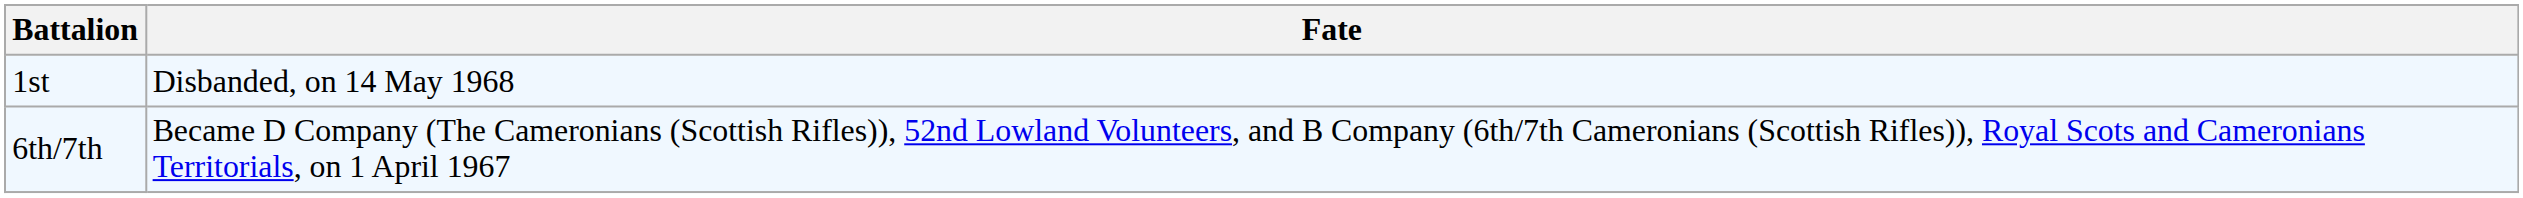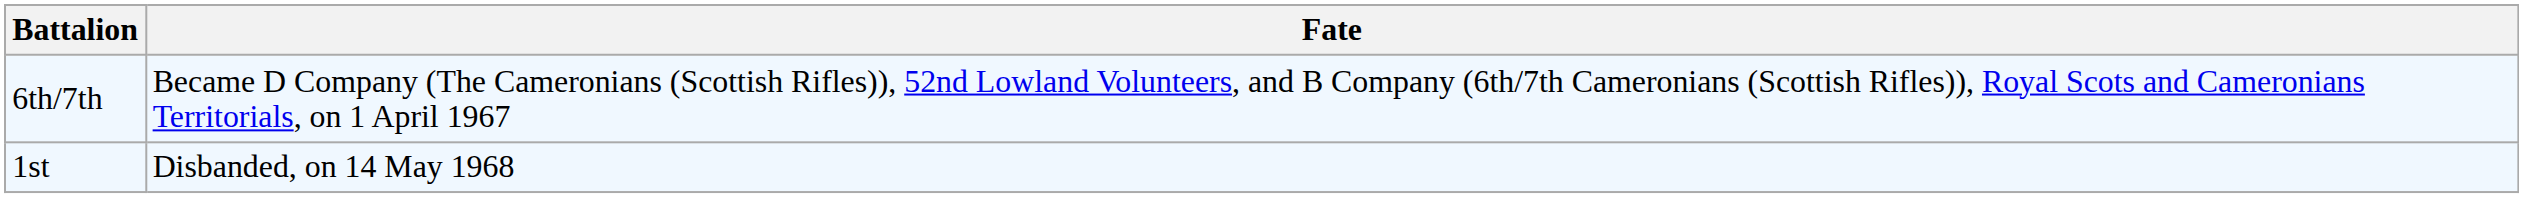rows swapped: 1st <-> 6th/7th
